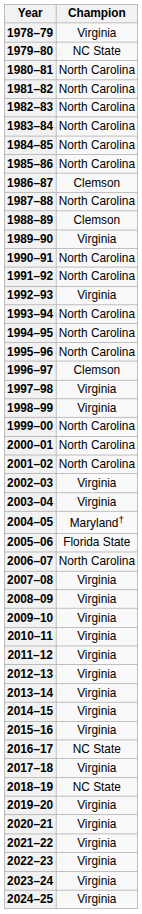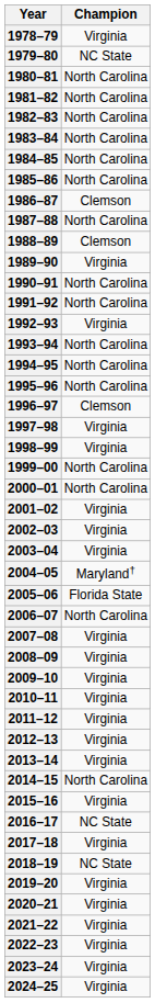2001–02 | Champion: North Carolina -> Virginia
2014–15 | Champion: Virginia -> North Carolina
